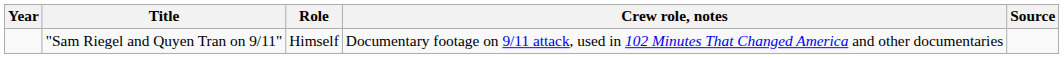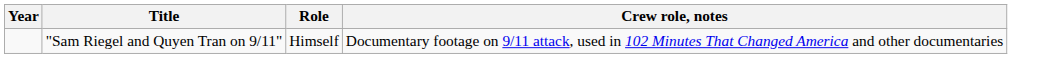- column: Source
